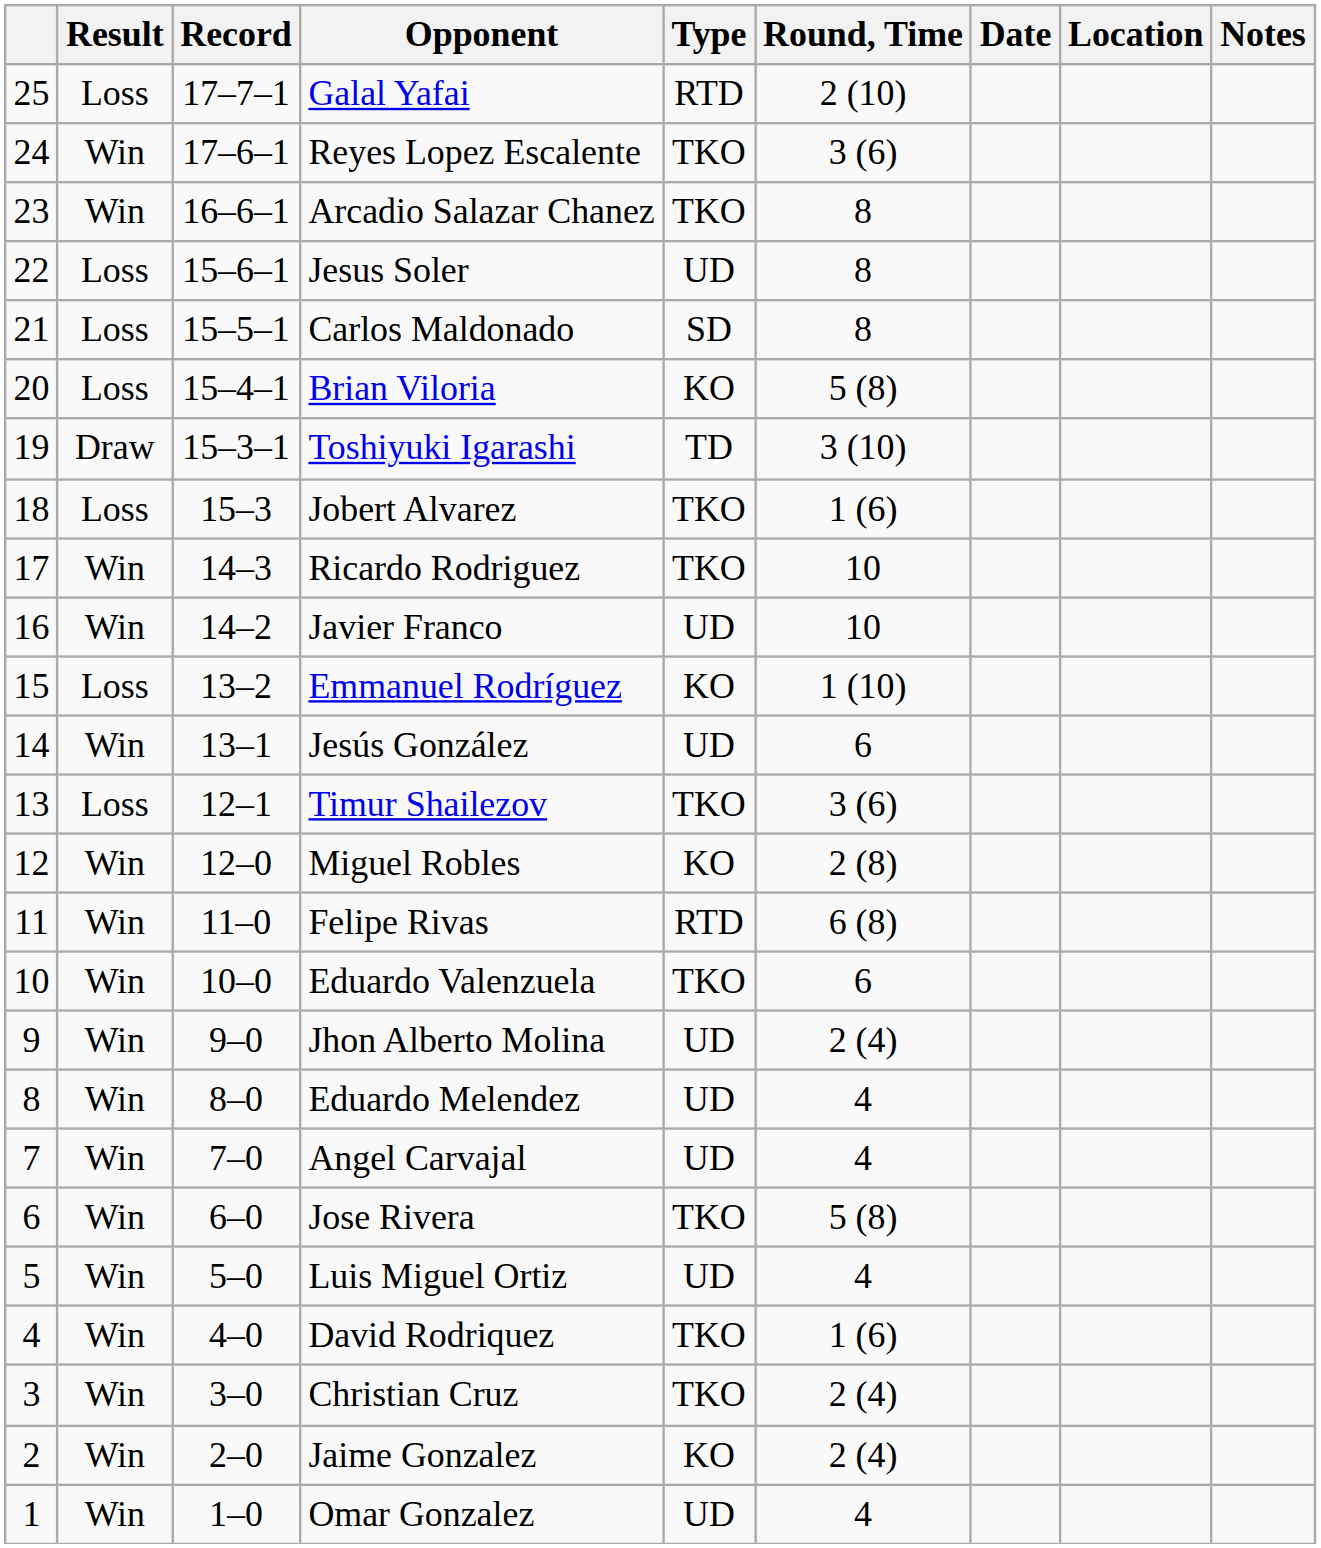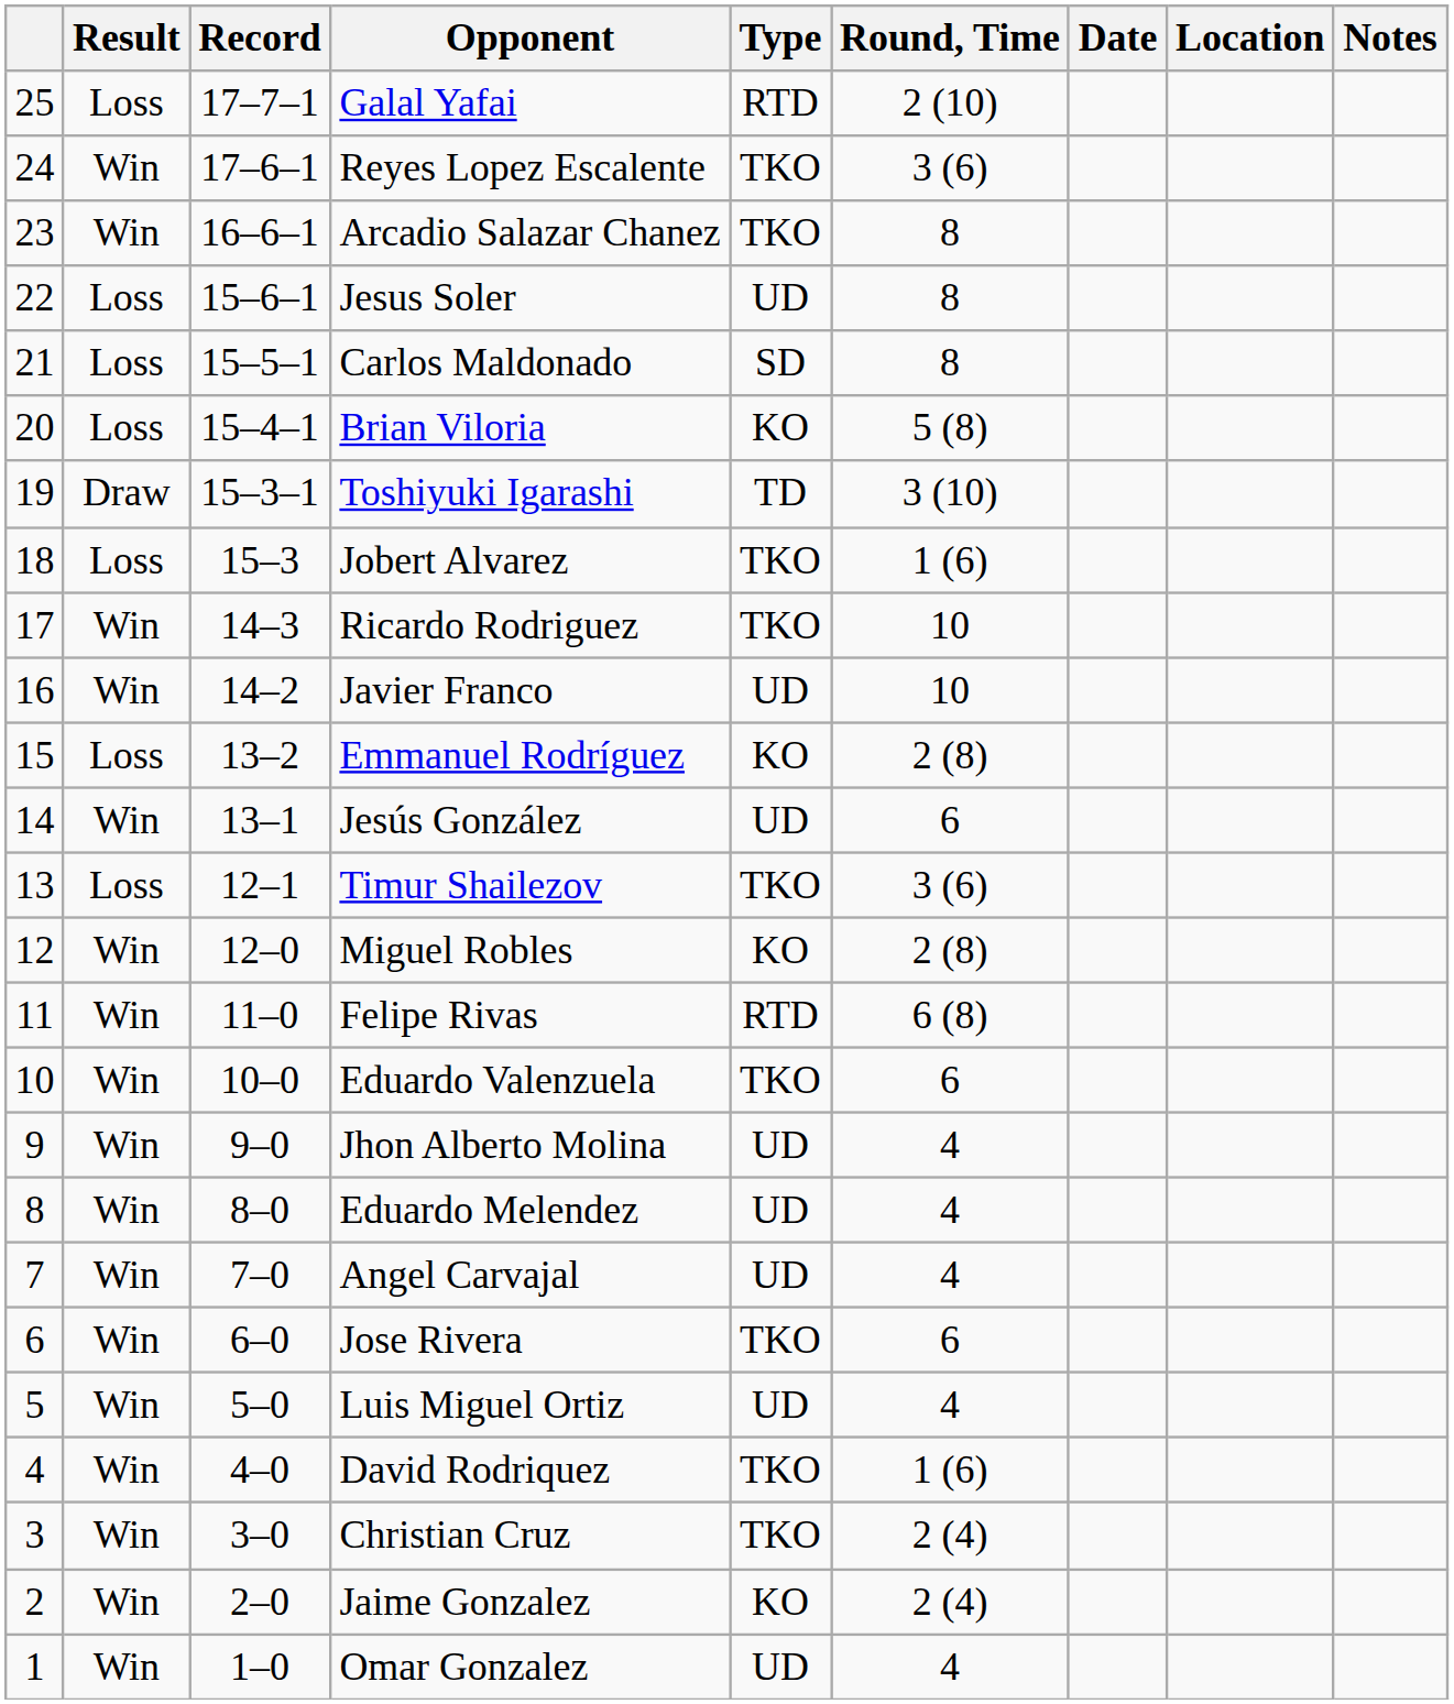Emmanuel Rodríguez | Round, Time: 1 (10) -> 2 (8)
Jhon Alberto Molina | Round, Time: 2 (4) -> 4
Jose Rivera | Round, Time: 5 (8) -> 6
